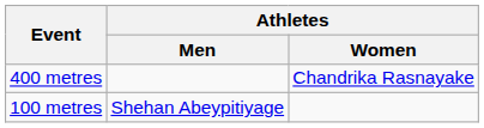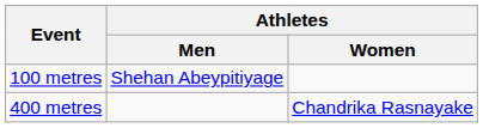rows swapped: 100 metres <-> 400 metres
